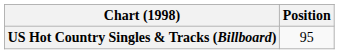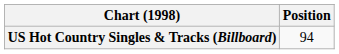US Hot Country Singles & Tracks (Billboard) | Position: 95 -> 94
